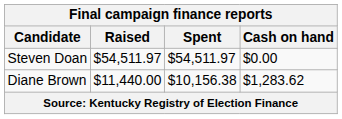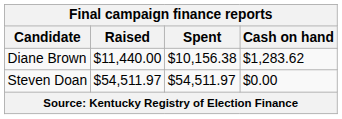rows swapped: Diane Brown <-> Steven Doan
